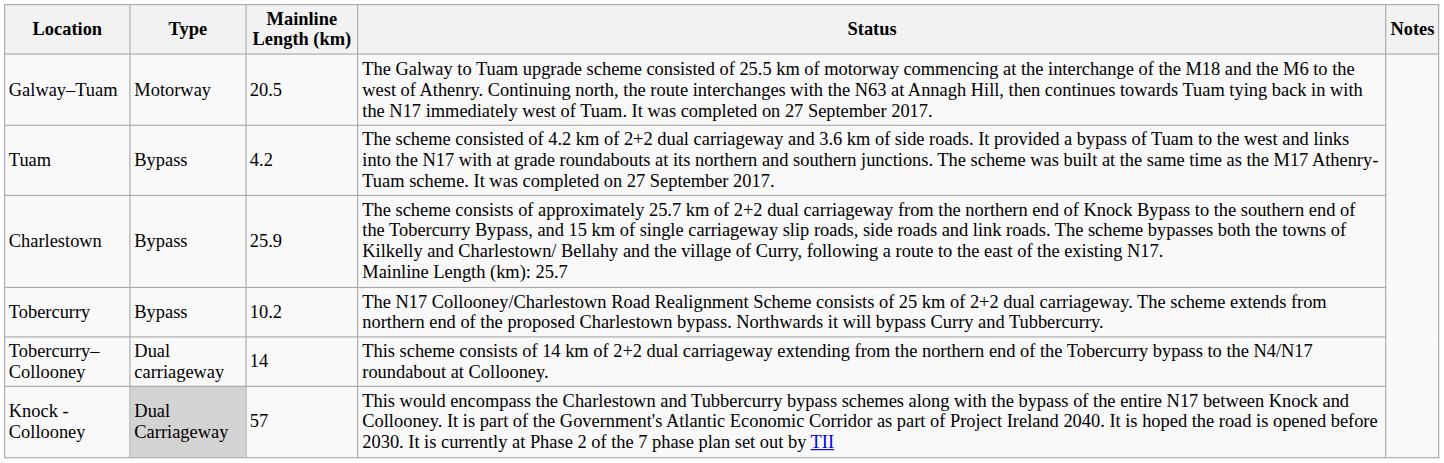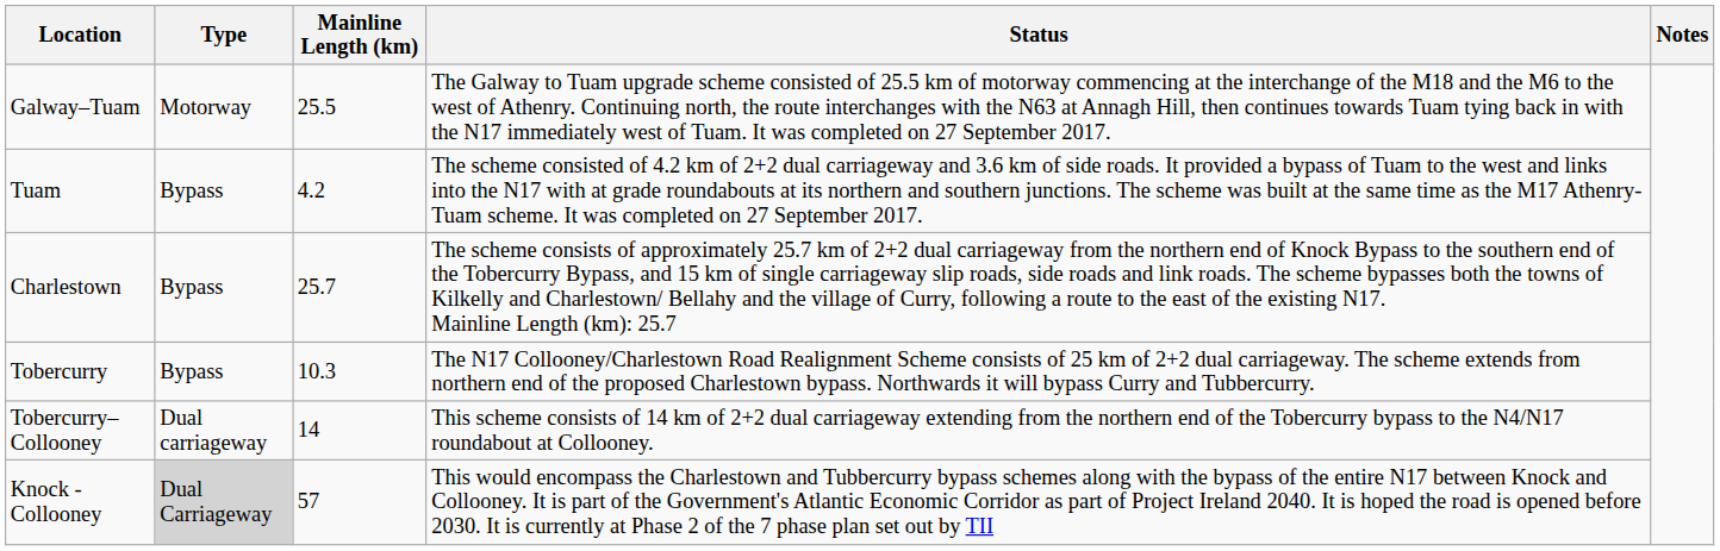Galway–Tuam | Mainline Length (km): 20.5 -> 25.5
Charlestown | Mainline Length (km): 25.9 -> 25.7
Tobercurry | Mainline Length (km): 10.2 -> 10.3
